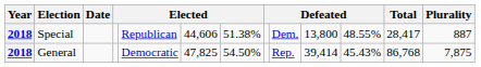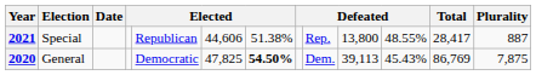Special | Year: 2018 -> 2021
Special | column 9: Dem. -> Rep.
General | Year: 2018 -> 2020
General | column 7: normal -> bold
General | column 9: Rep. -> Dem.
General | column 10: 39,414 -> 39,113
General | Total: 86,768 -> 86,769
